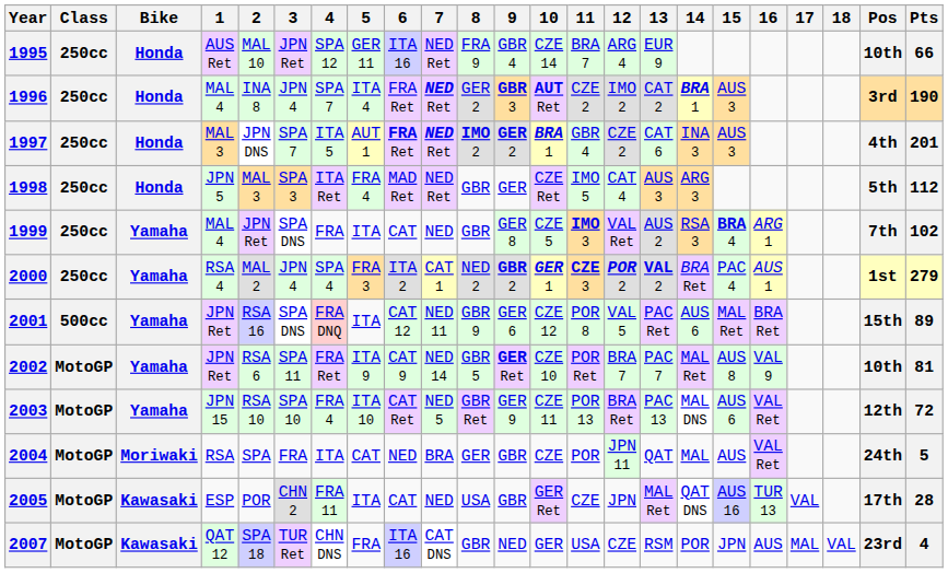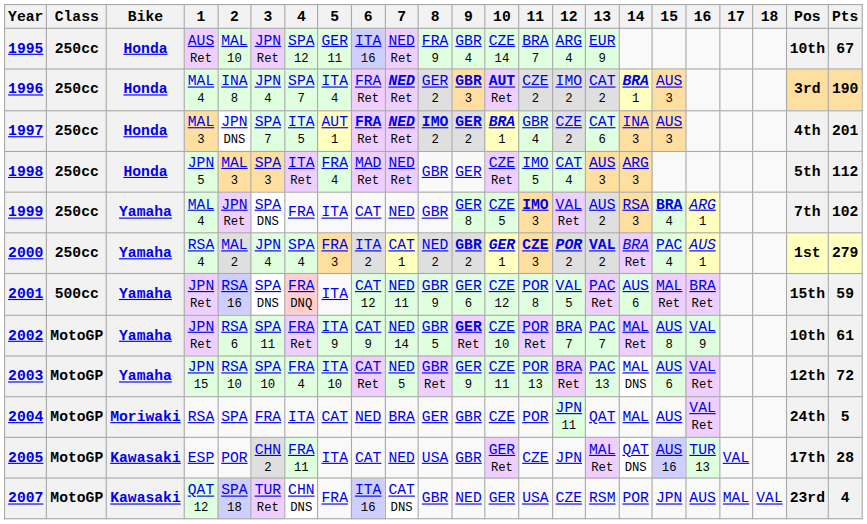1995 | Pts: 66 -> 67
2001 | Pts: 89 -> 59
2002 | Pts: 81 -> 61
